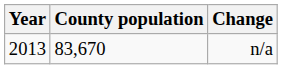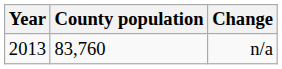n/a | County population: 83,670 -> 83,760
